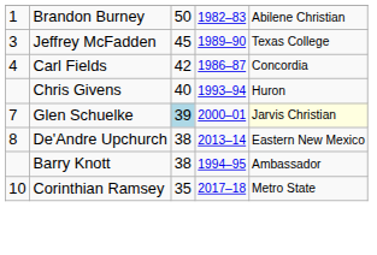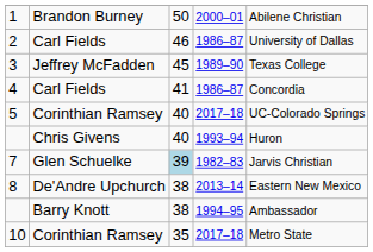1 | column 4: 1982–83 -> 2000–01
+ row: 2 | Carl Fields | 46 | 1986–87 | University of Dallas
4 | column 3: 42 -> 41
+ row: 5 | Corinthian Ramsey | 40 | 2017–18 | UC-Colorado Springs
7 | column 4: 2000–01 -> 1982–83
7 | column 5: lightyellow background -> no background
